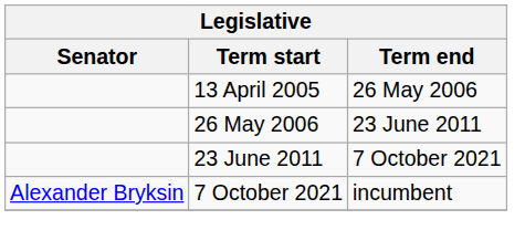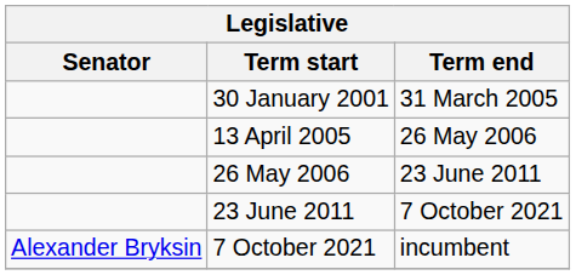+ row: 30 January 2001 | 31 March 2005
